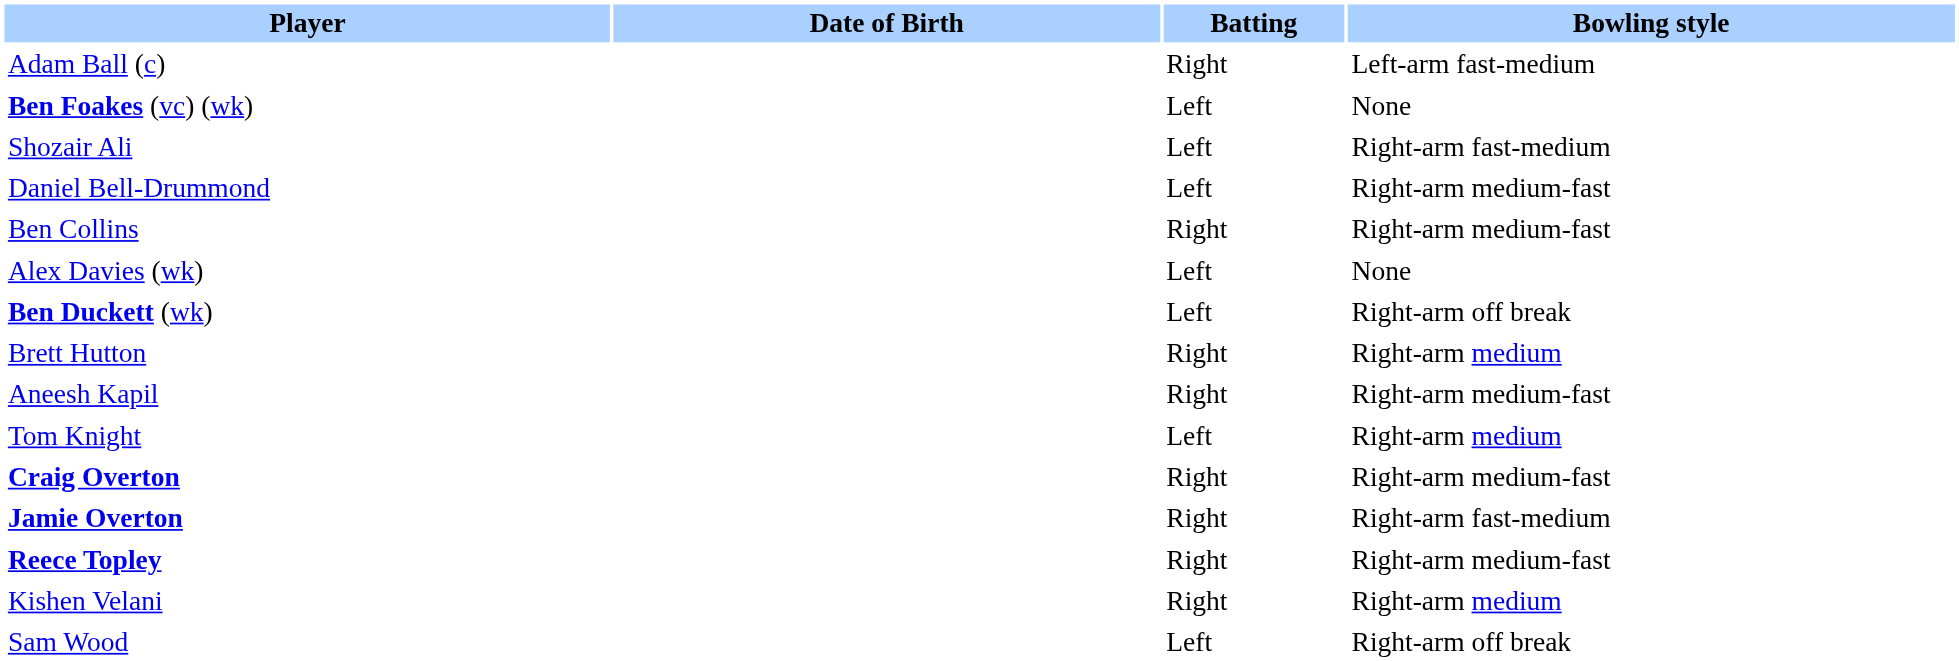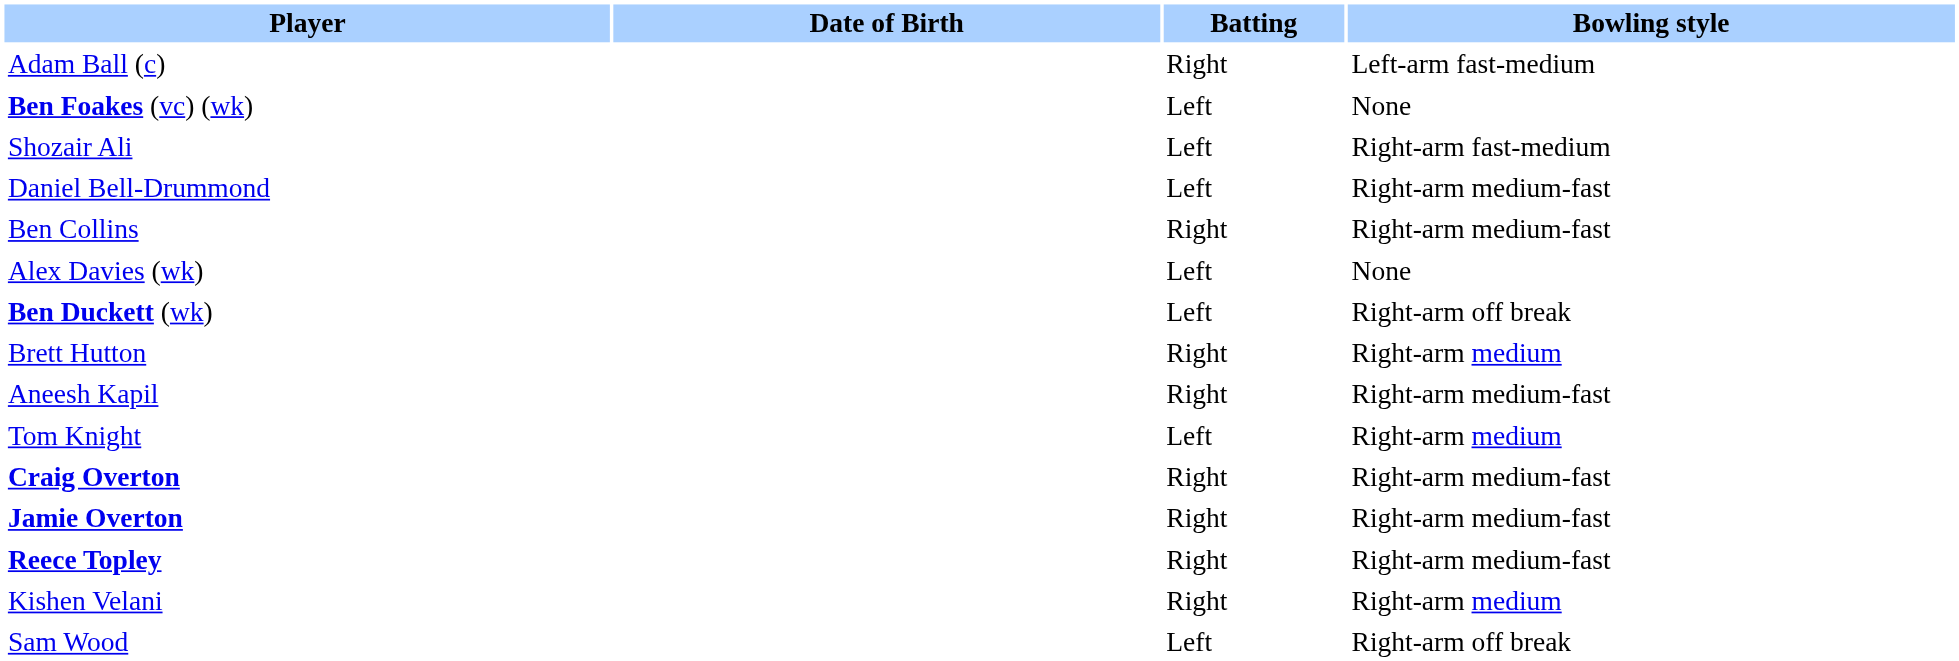Jamie Overton | Bowling style: Right-arm fast-medium -> Right-arm medium-fast
